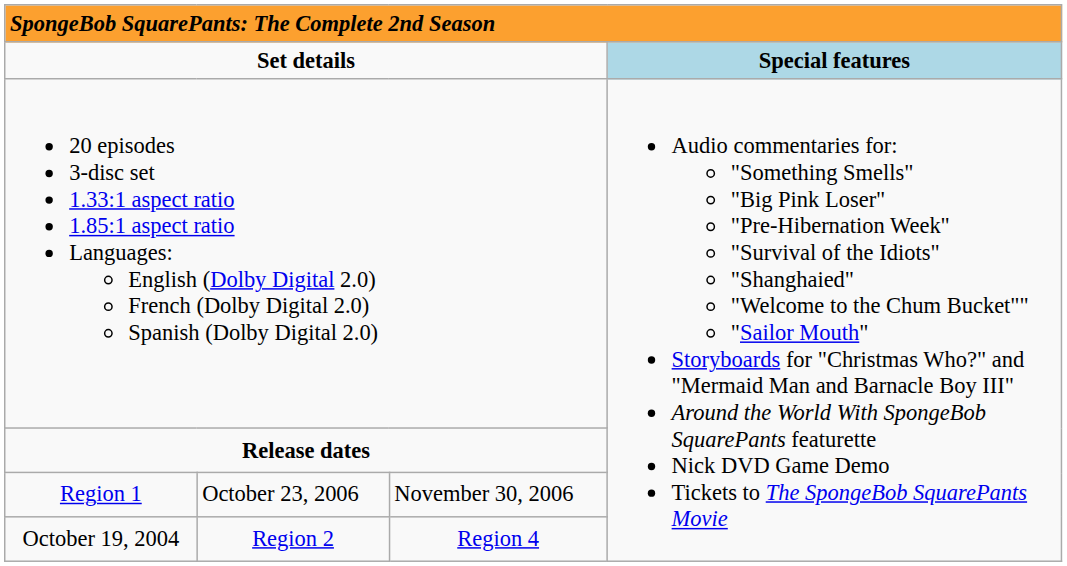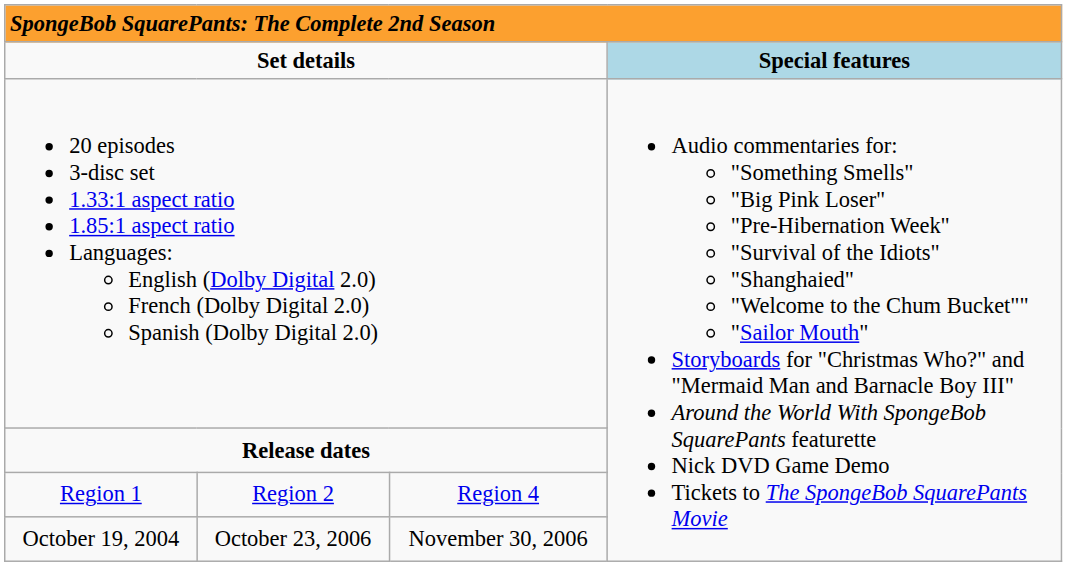Region 1 | column 2: October 23, 2006 -> Region 2
Region 1 | column 3: November 30, 2006 -> Region 4
October 19, 2004 | column 2: Region 2 -> October 23, 2006
October 19, 2004 | column 3: Region 4 -> November 30, 2006
